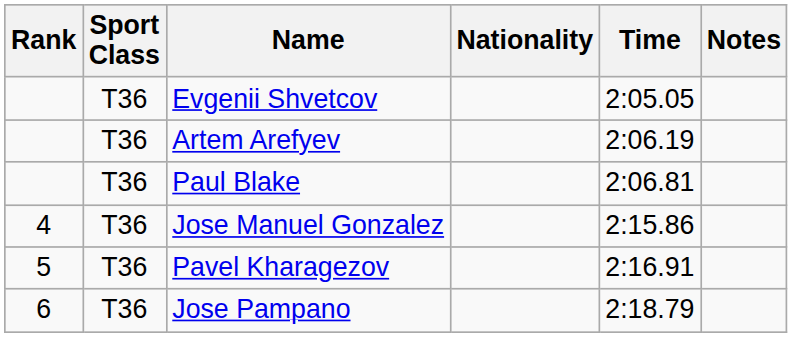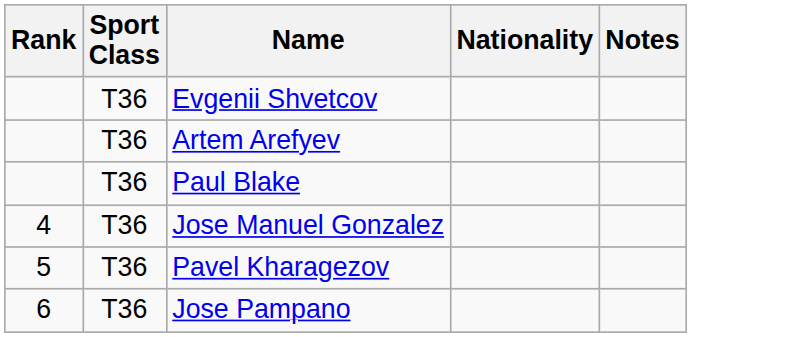- column: Time | 2:05.05 | 2:06.19 | 2:06.81 | 2:15.86 | 2:16.91 | 2:18.79
